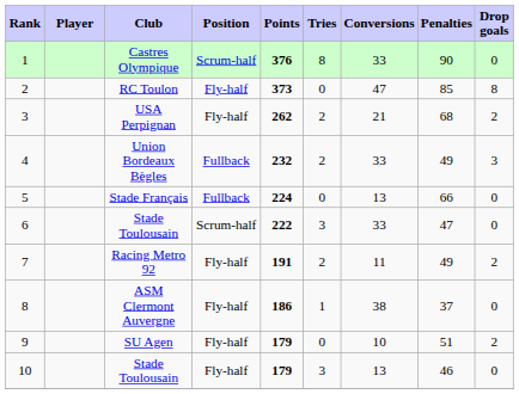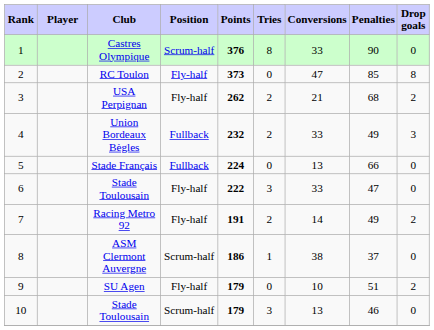6 / Stade Toulousain | Position: Scrum-half -> Fly-half
Racing Metro 92 | Conversions: 11 -> 14
ASM Clermont Auvergne | Position: Fly-half -> Scrum-half
10 / Stade Toulousain | Position: Fly-half -> Scrum-half
